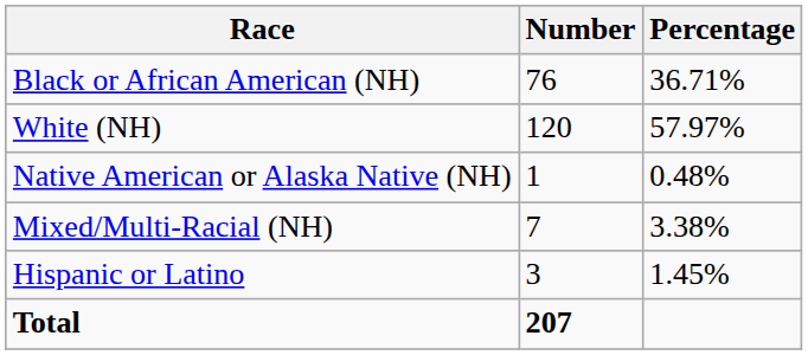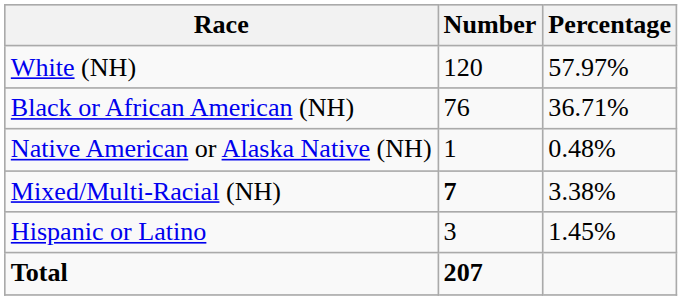rows swapped: White (NH) <-> Black or African American (NH)
Mixed/Multi-Racial (NH) | Number: normal -> bold
